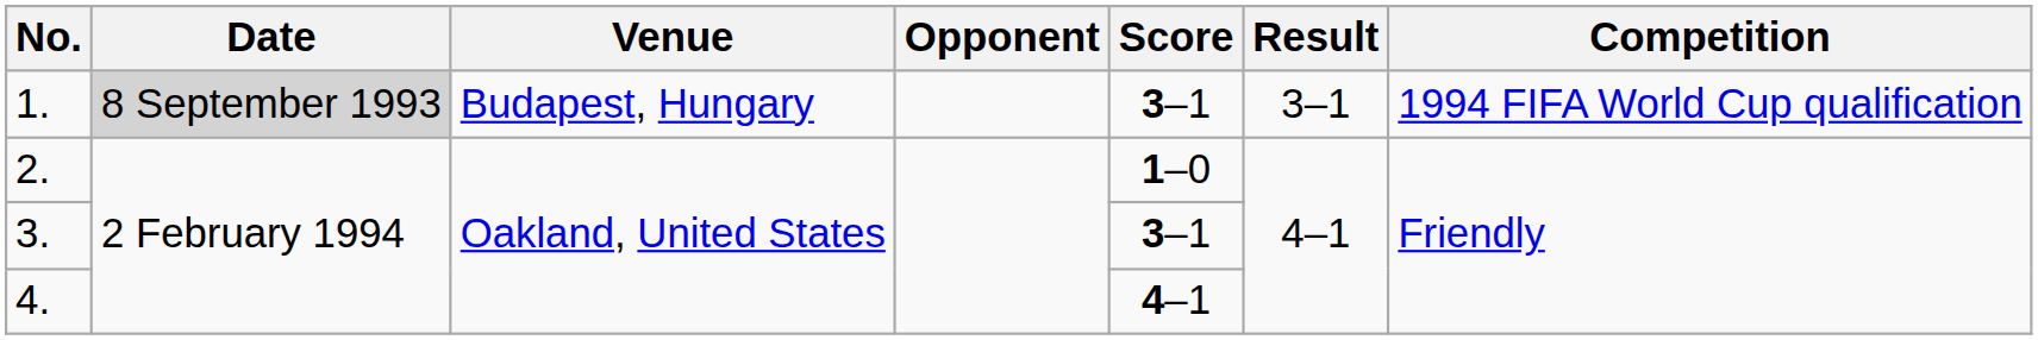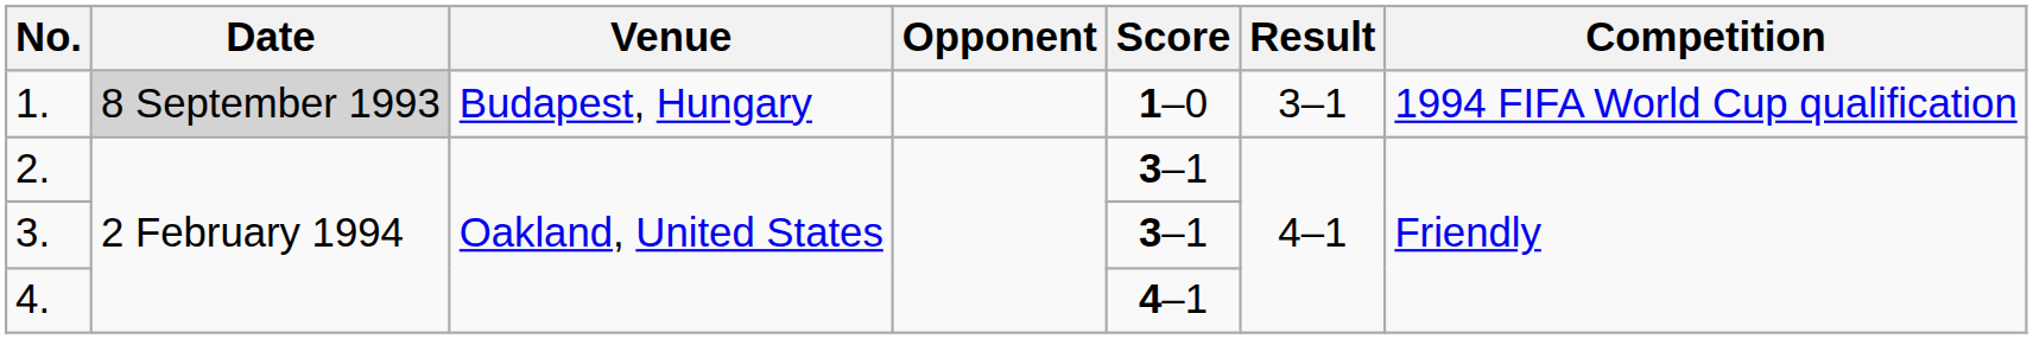1. | Score: 3–1 -> 1–0
2. | Score: 1–0 -> 3–1
